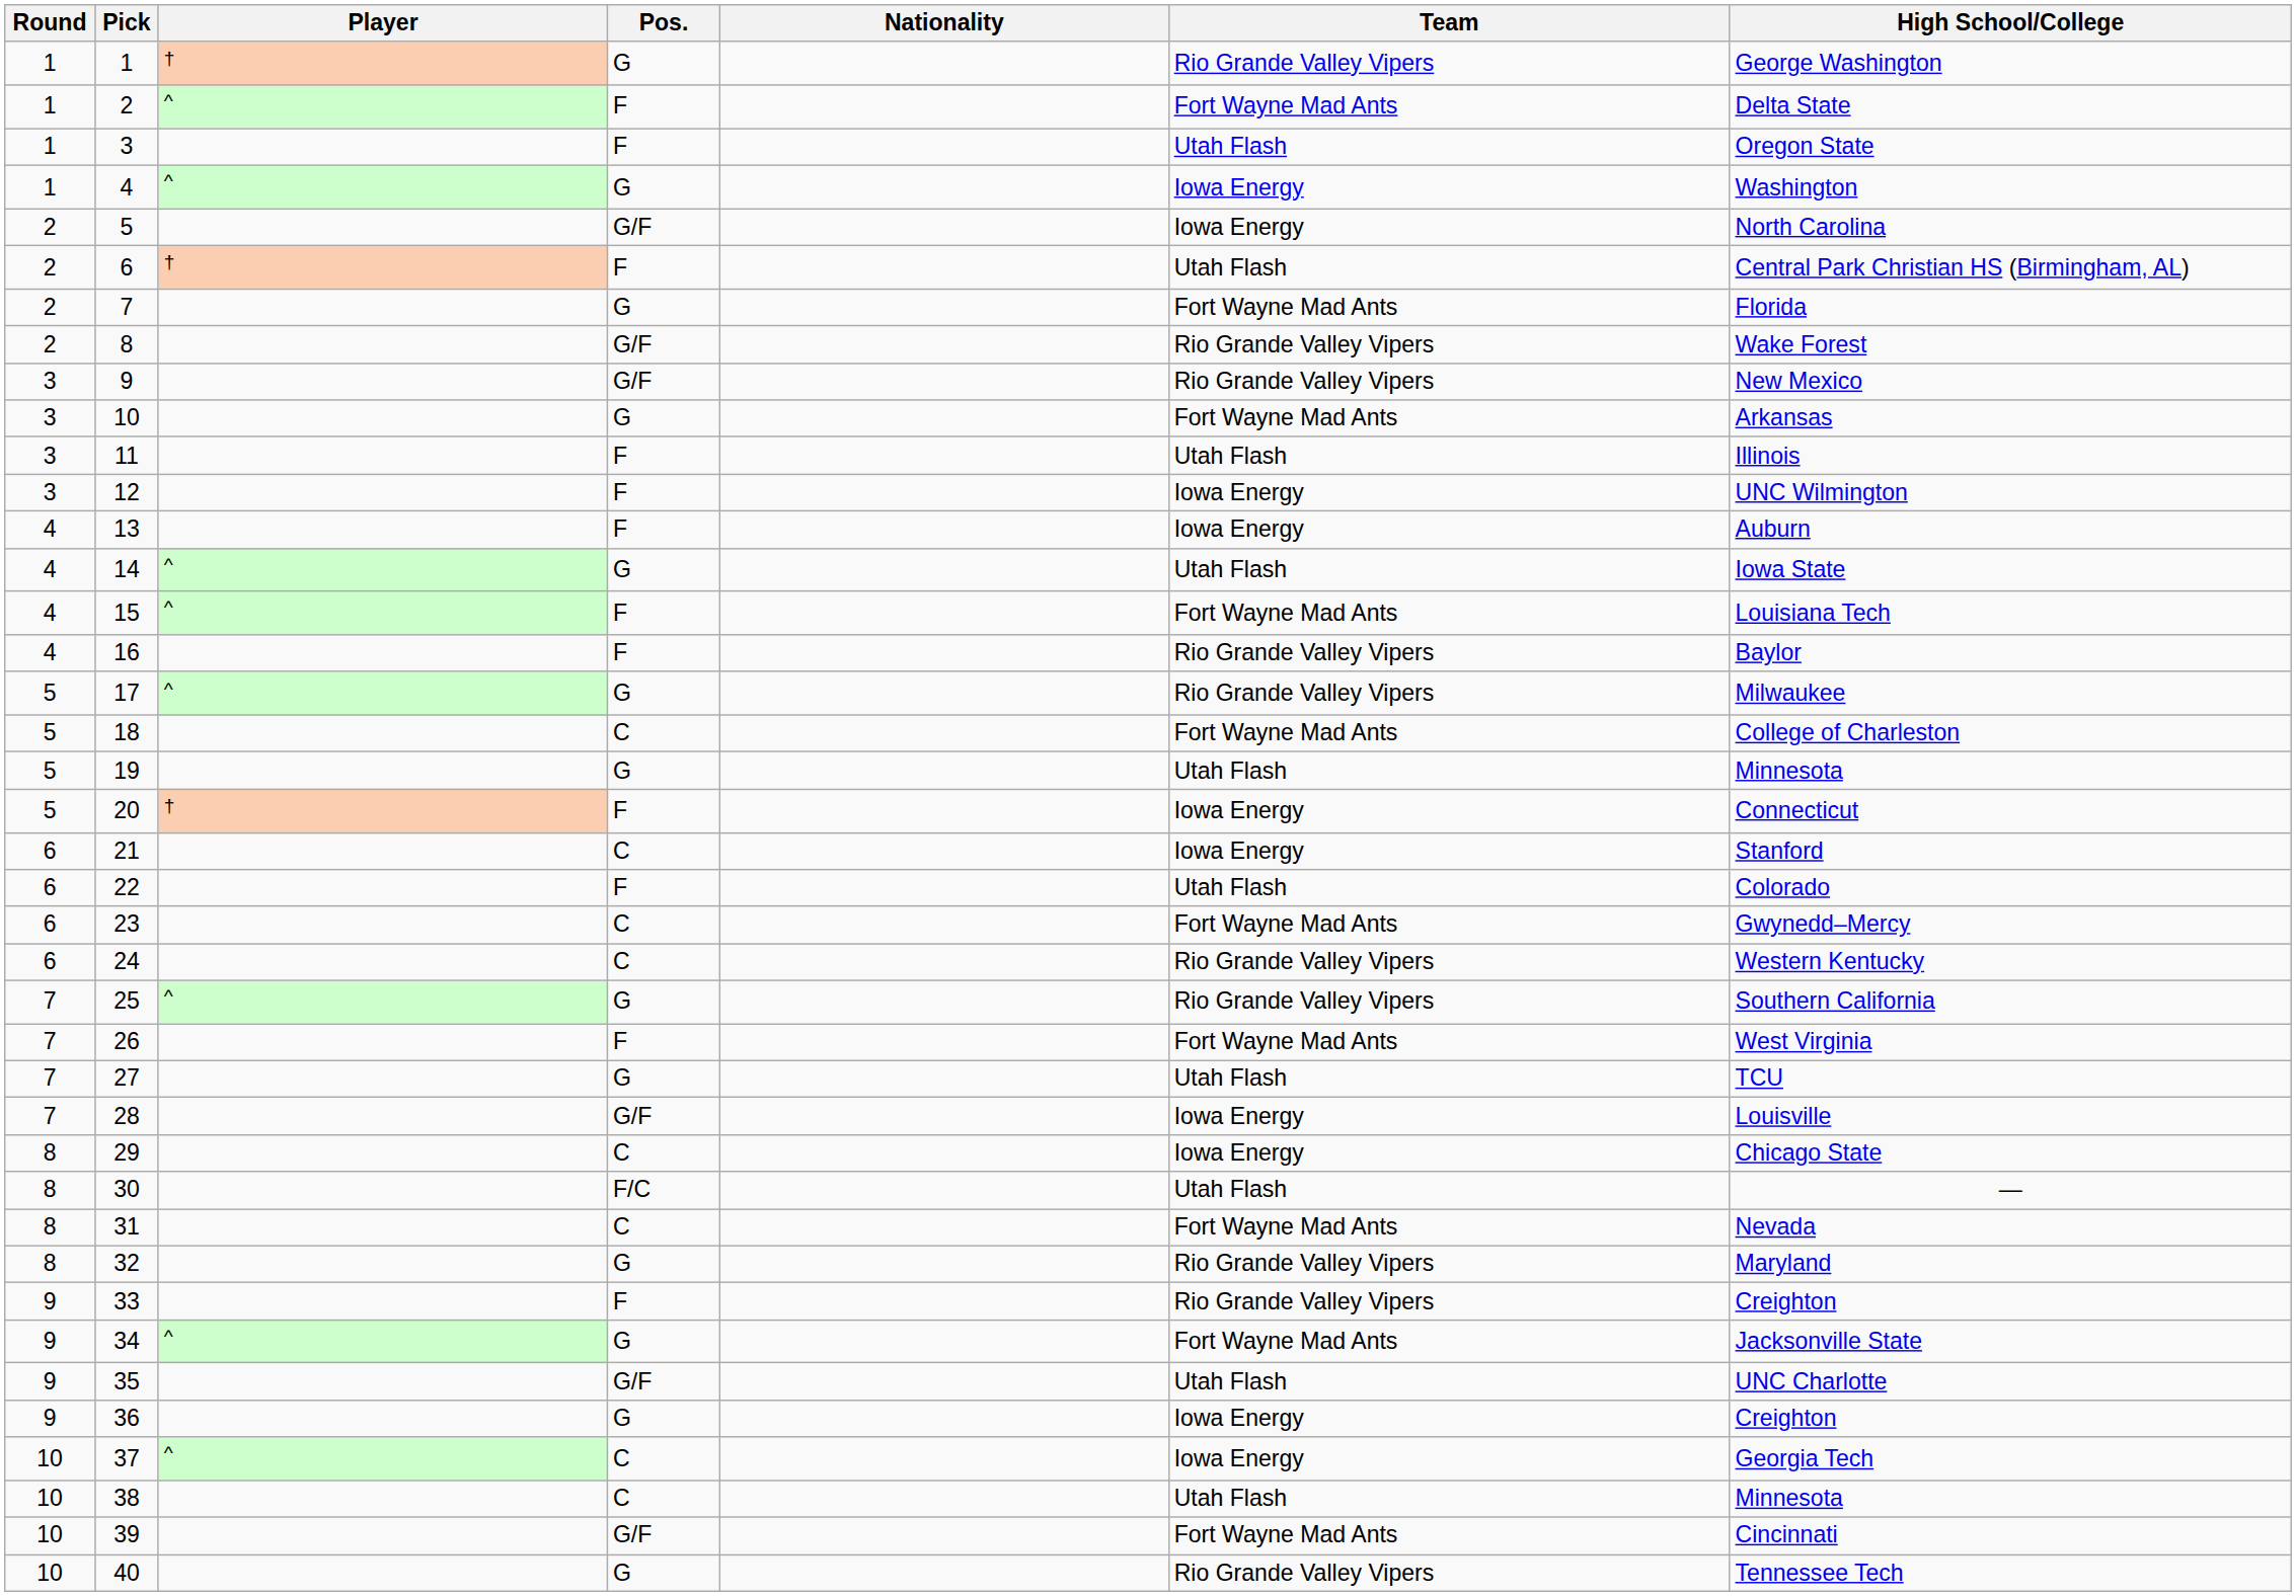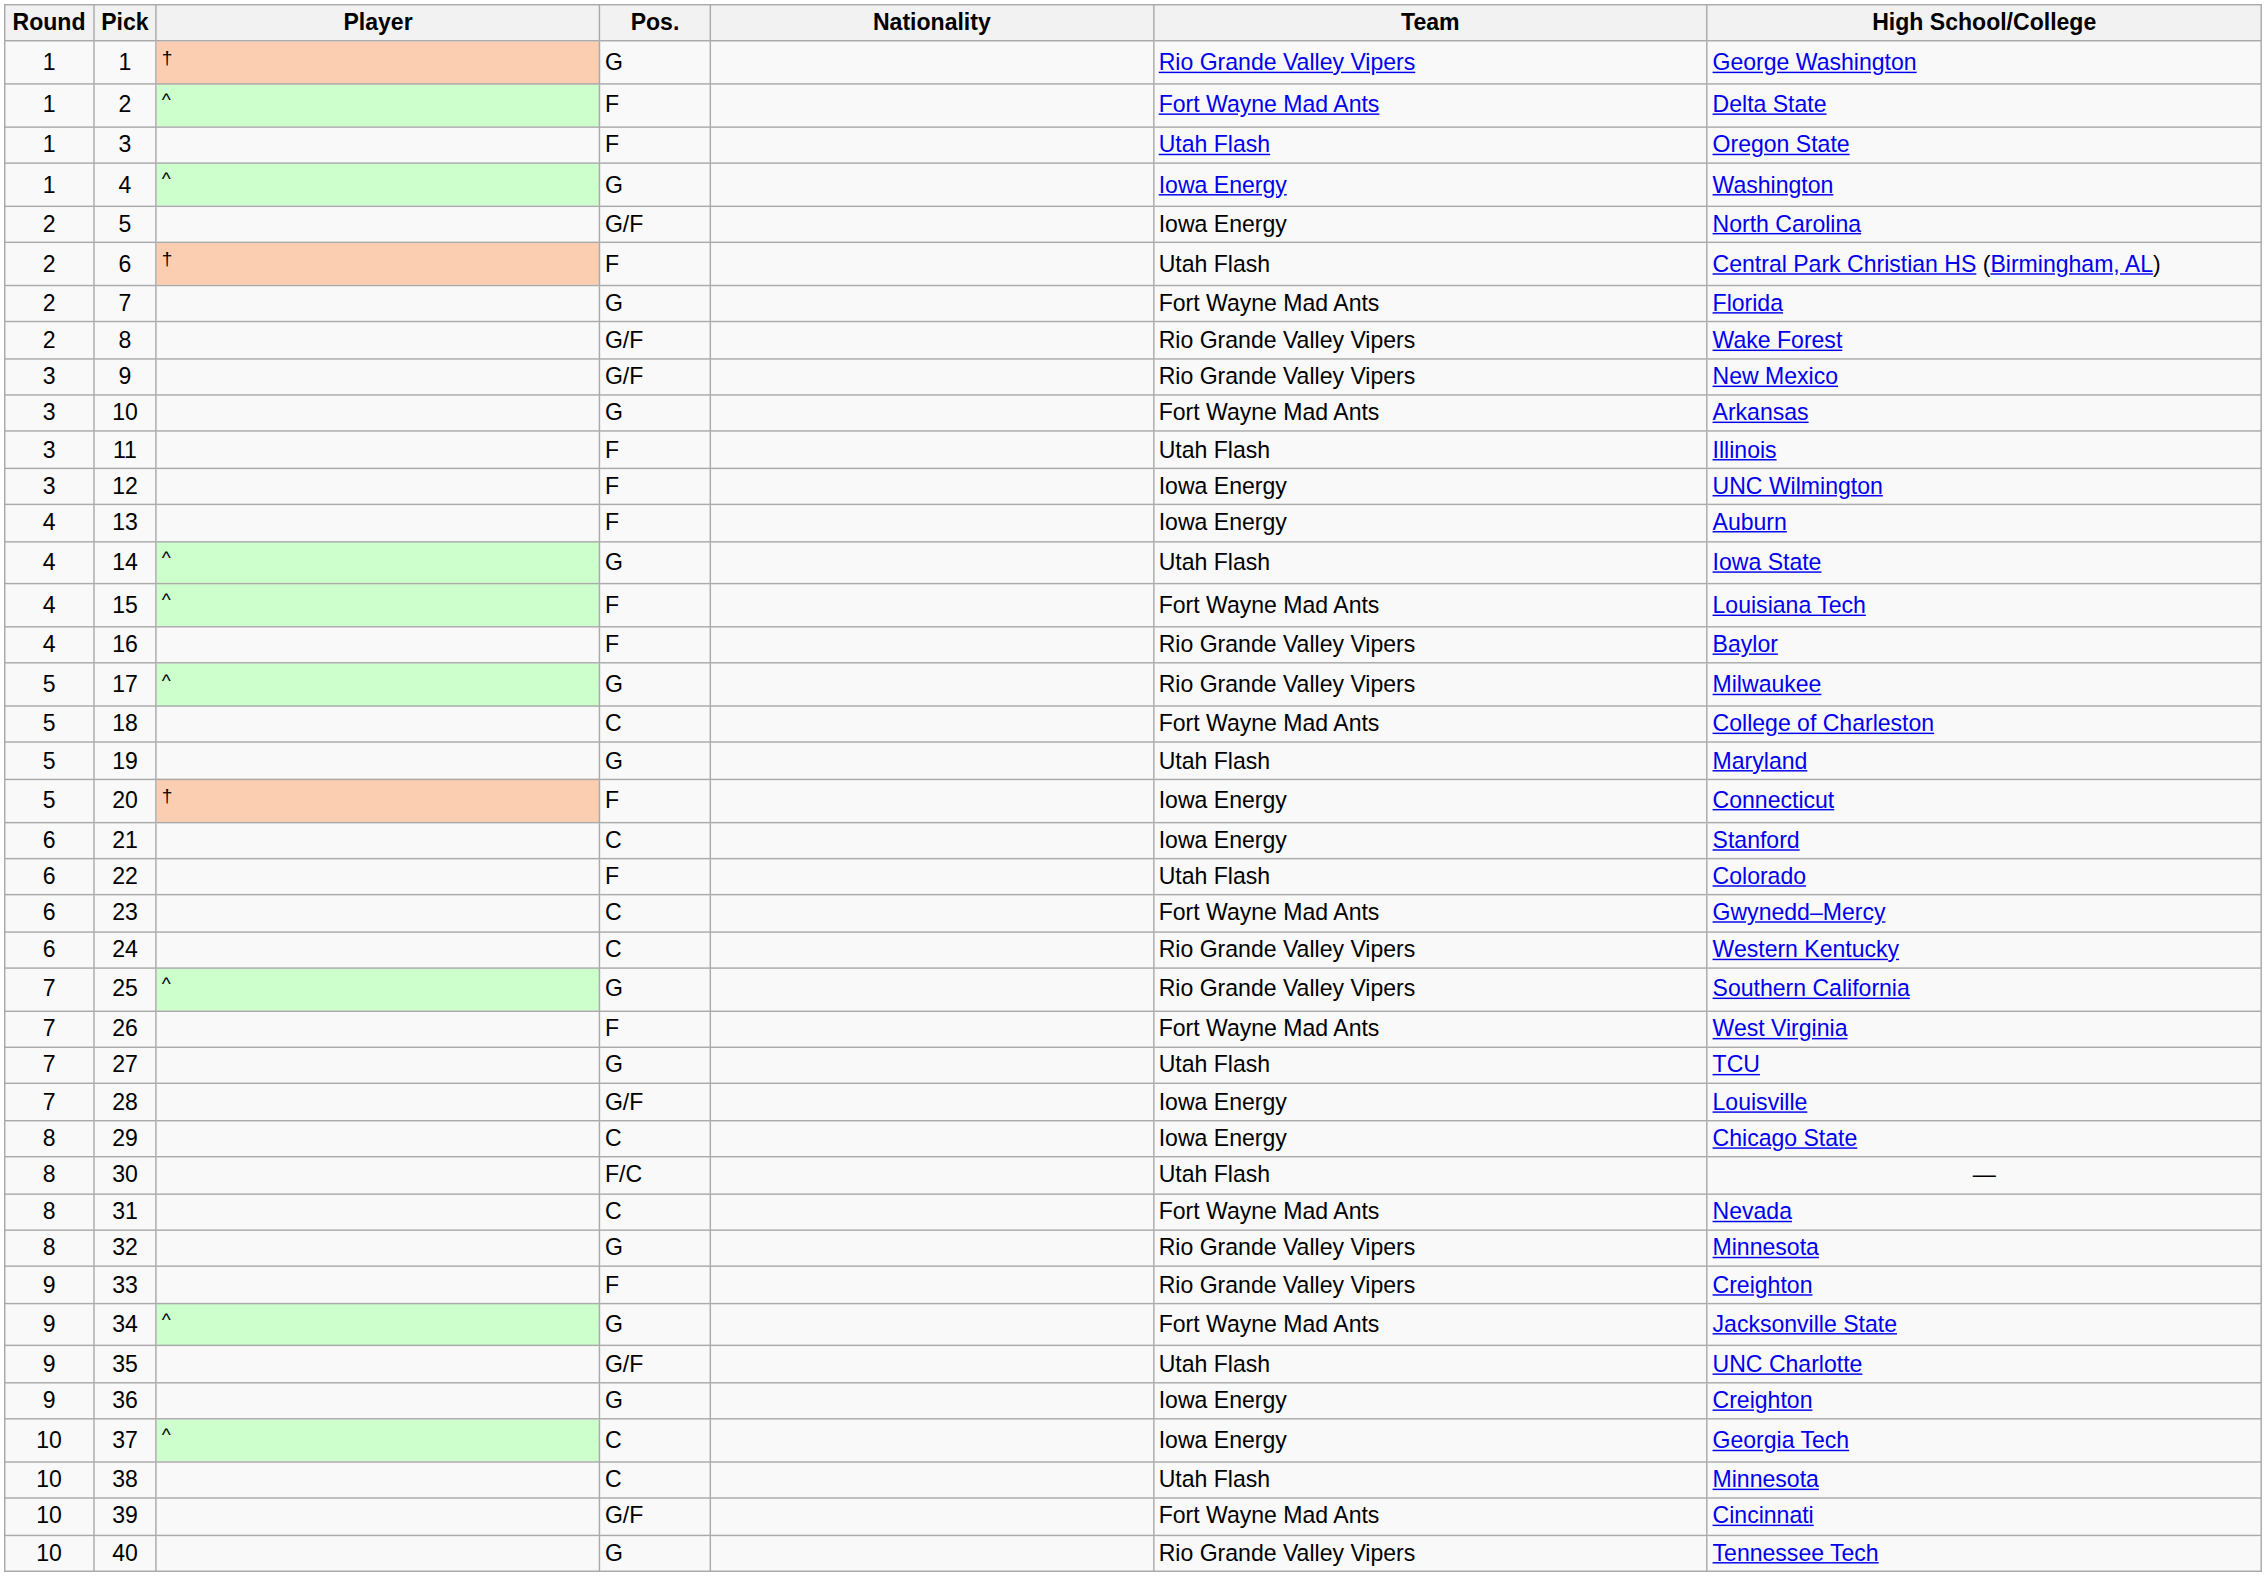19 | High School/College: Minnesota -> Maryland
32 | High School/College: Maryland -> Minnesota
